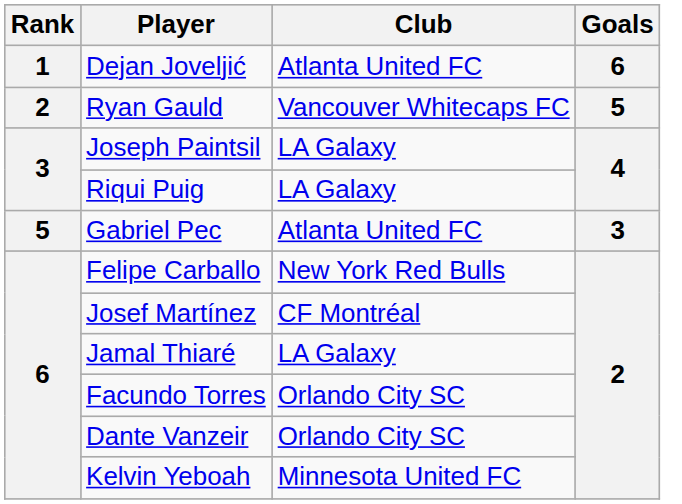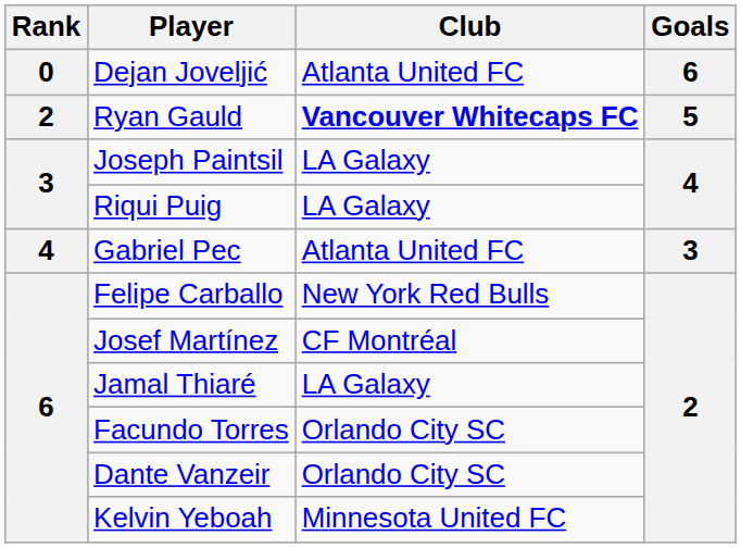Dejan Joveljić | Rank: 1 -> 0
Ryan Gauld | Club: normal -> bold
Gabriel Pec | Rank: 5 -> 4
